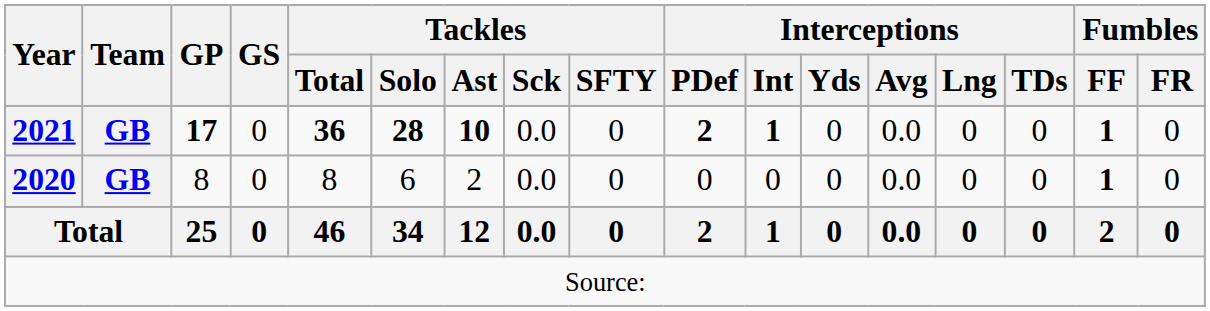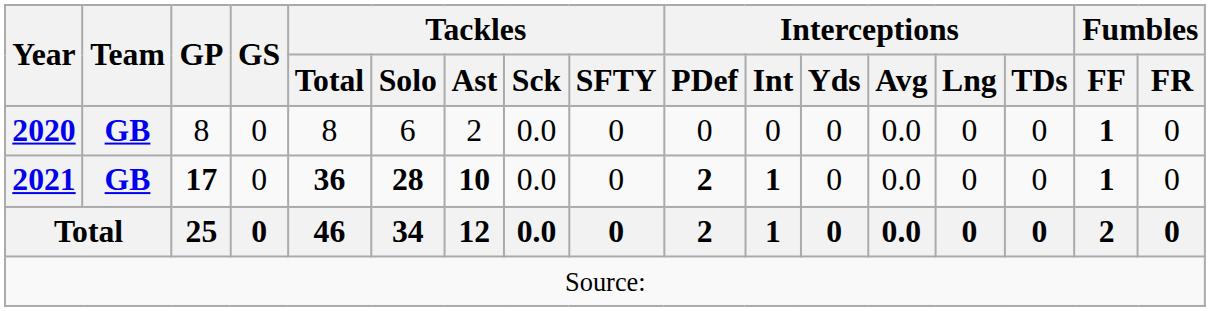rows swapped: 2020 <-> 2021
